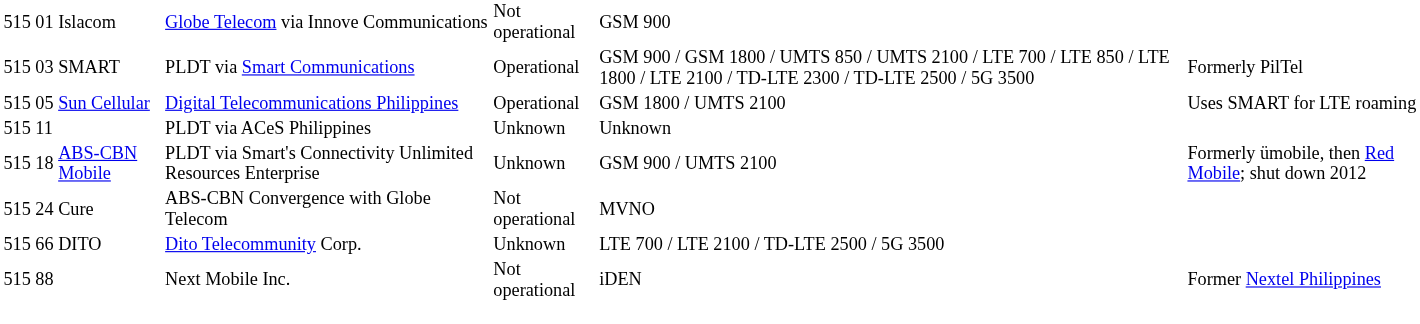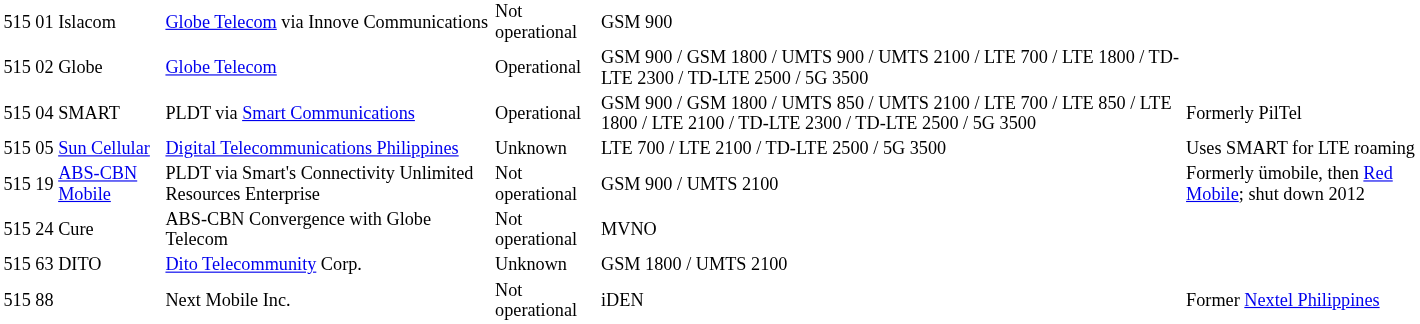+ row: 515 | 02 | Globe | Globe Telecom | Operational | GSM 900 / GSM 1800 / UMTS 900 / UMTS 2100 / LTE 700 / LTE 1800 / TD-LTE 2300 / TD-LTE 2500 / 5G 3500
PLDT via Smart Communications | column 2: 03 -> 04
Digital Telecommunications Philippines | column 5: Operational -> Unknown
Digital Telecommunications Philippines | column 6: GSM 1800 / UMTS 2100 -> LTE 700 / LTE 2100 / TD-LTE 2500 / 5G 3500
- row: 515 | 11 | PLDT via ACeS Philippines | Unknown | Unknown
PLDT via Smart's Connectivity Unlimited Resources Enterprise | column 2: 18 -> 19
PLDT via Smart's Connectivity Unlimited Resources Enterprise | column 5: Unknown -> Not operational
Dito Telecommunity Corp. | column 2: 66 -> 63
Dito Telecommunity Corp. | column 6: LTE 700 / LTE 2100 / TD-LTE 2500 / 5G 3500 -> GSM 1800 / UMTS 2100
